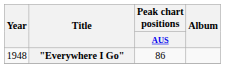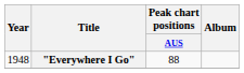"Everywhere I Go" | Peak chart positions / AUS: 86 -> 88
